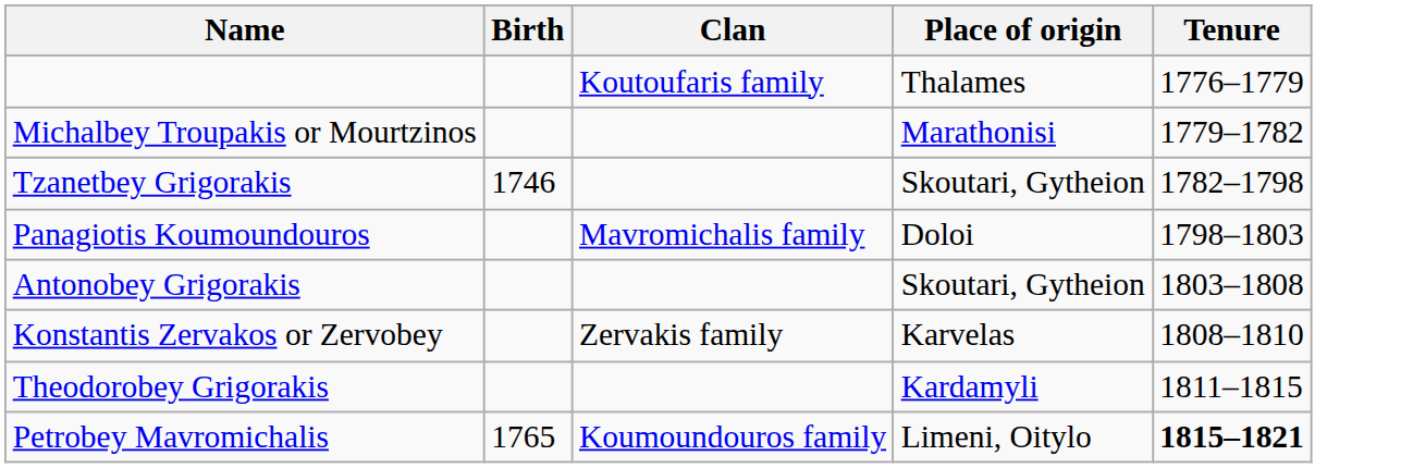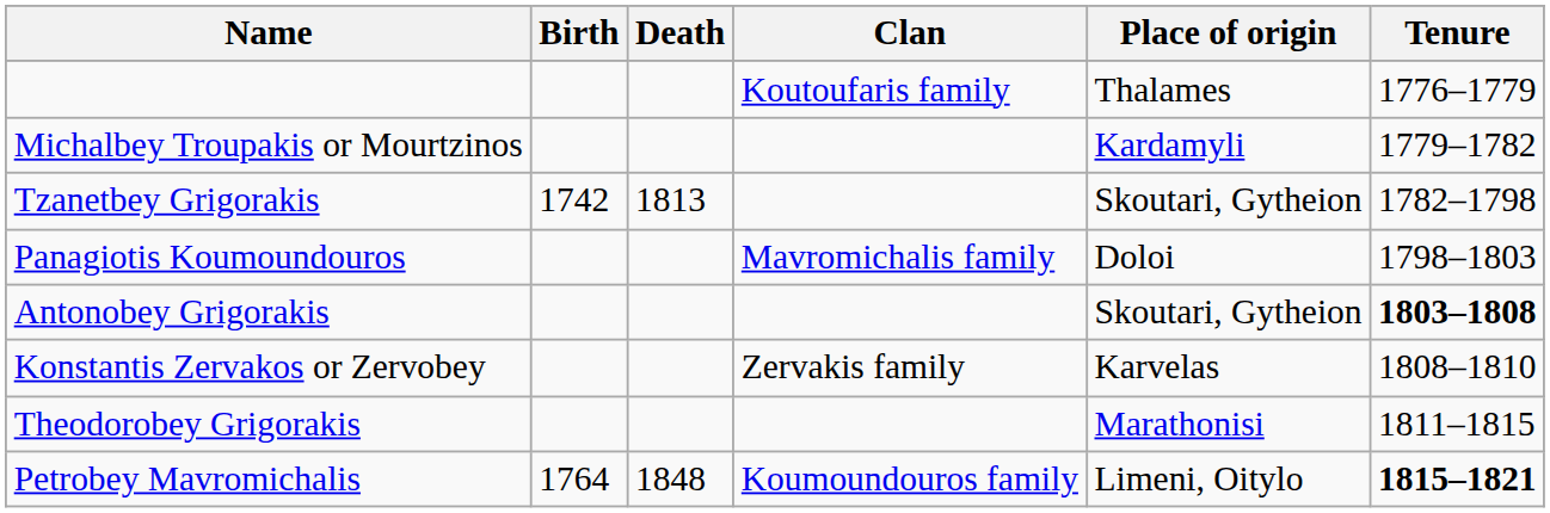+ column: Death | 1813 | 1848
Michalbey Troupakis or Mourtzinos | Place of origin: Marathonisi -> Kardamyli
Tzanetbey Grigorakis | Birth: 1746 -> 1742
Antonobey Grigorakis | Tenure: normal -> bold
Theodorobey Grigorakis | Place of origin: Kardamyli -> Marathonisi
Petrobey Mavromichalis | Birth: 1765 -> 1764
